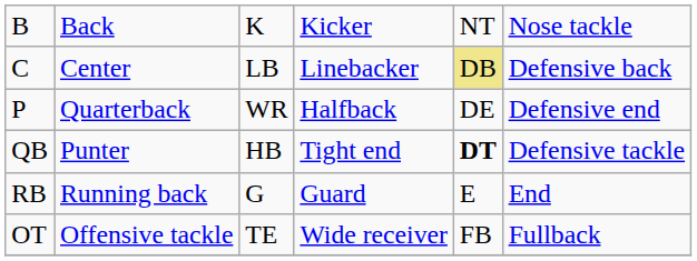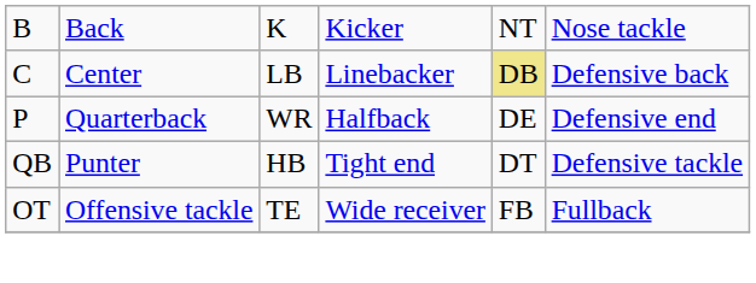QB | column 5: bold -> normal
- row: RB | Running back | G | Guard | E | End
